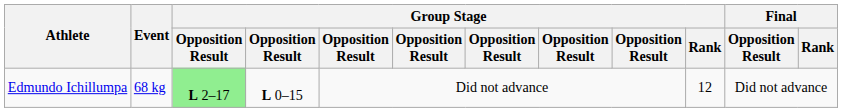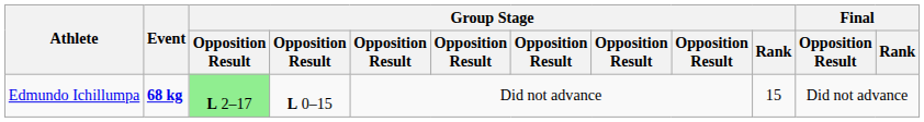Edmundo Ichillumpa | Event: normal -> bold
Edmundo Ichillumpa | Group Stage / Rank: 12 -> 15
